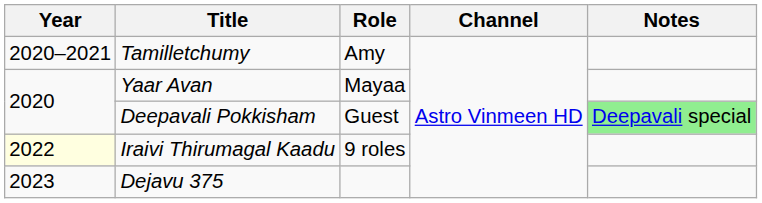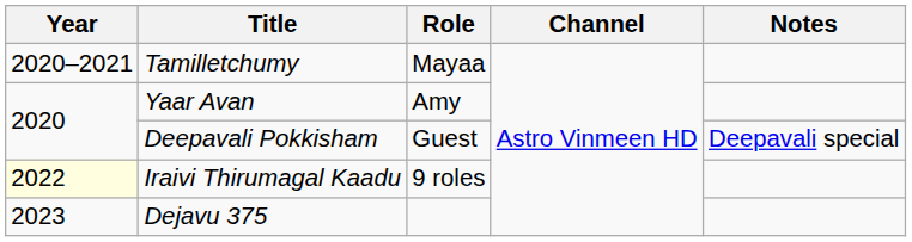Tamilletchumy | Role: Amy -> Mayaa
Yaar Avan | Role: Mayaa -> Amy
Deepavali Pokkisham | Notes: lightgreen background -> no background
